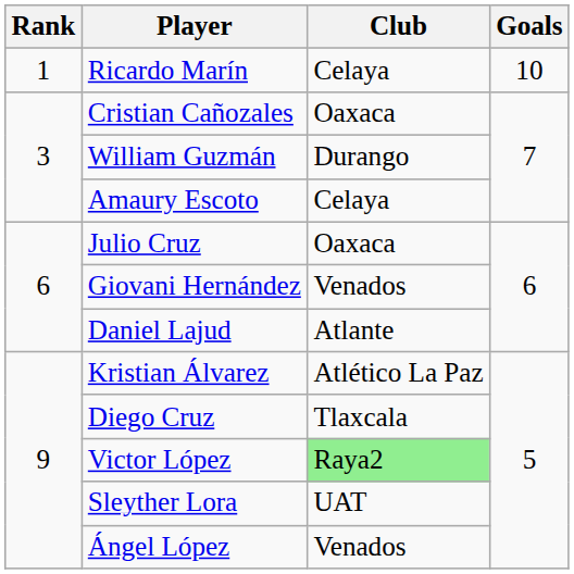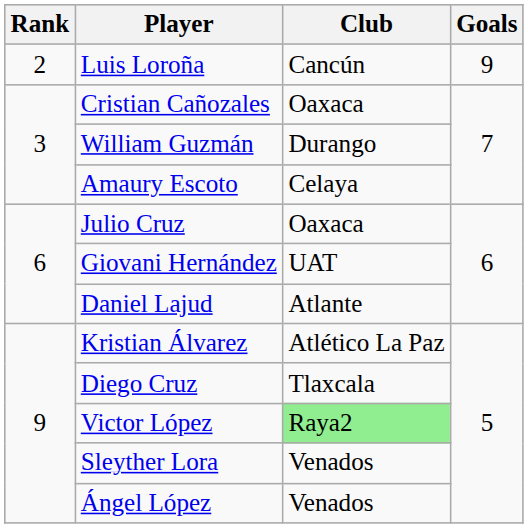- row: 1 | Ricardo Marín | Celaya | 10
+ row: 2 | Luis Loroña | Cancún | 9
Giovani Hernández | Club: Venados -> UAT
Sleyther Lora | Club: UAT -> Venados
